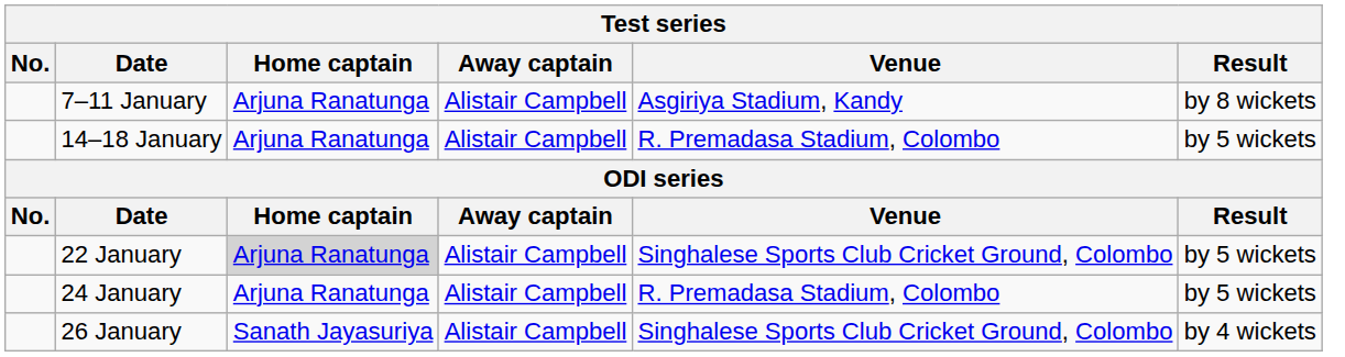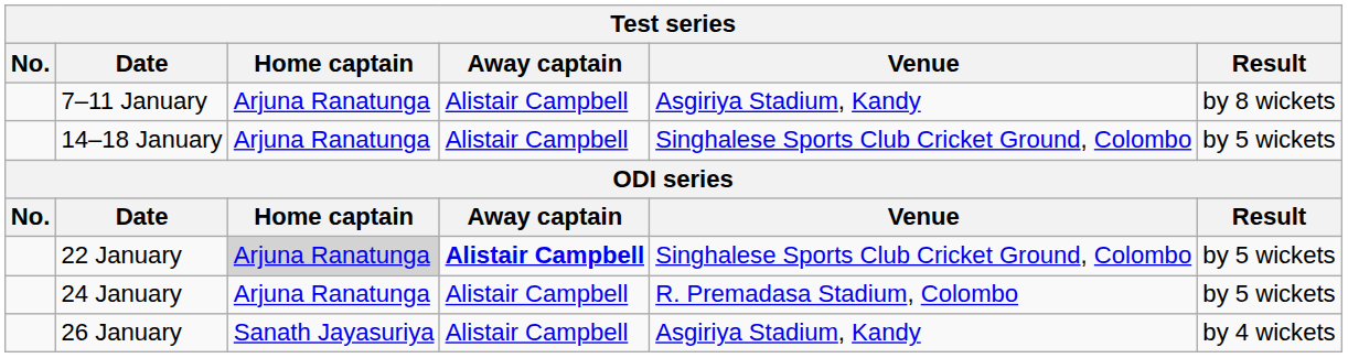14–18 January | Venue: R. Premadasa Stadium, Colombo -> Singhalese Sports Club Cricket Ground, Colombo
22 January | Away captain: normal -> bold
26 January | Venue: Singhalese Sports Club Cricket Ground, Colombo -> Asgiriya Stadium, Kandy
